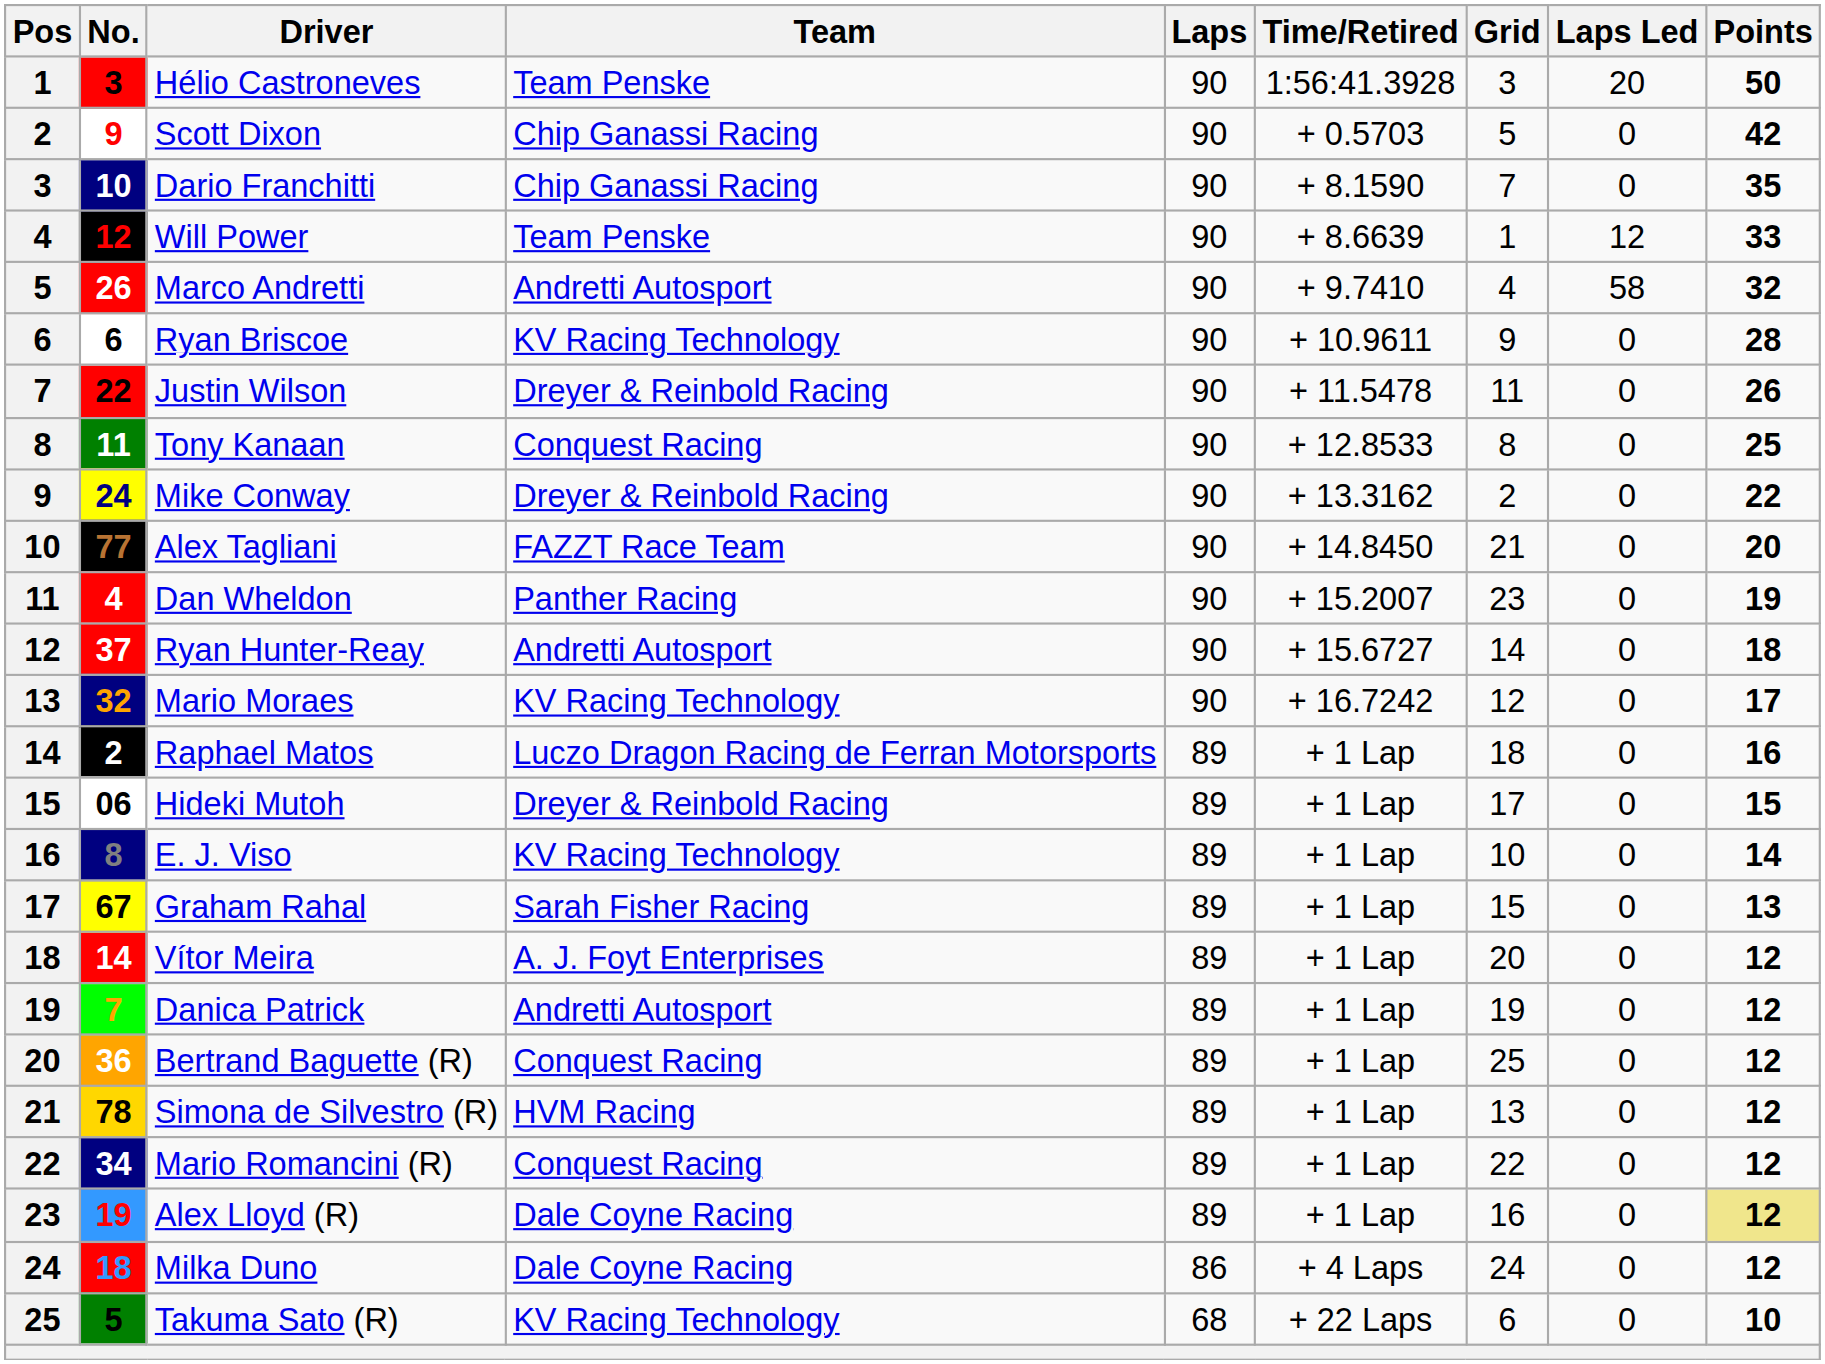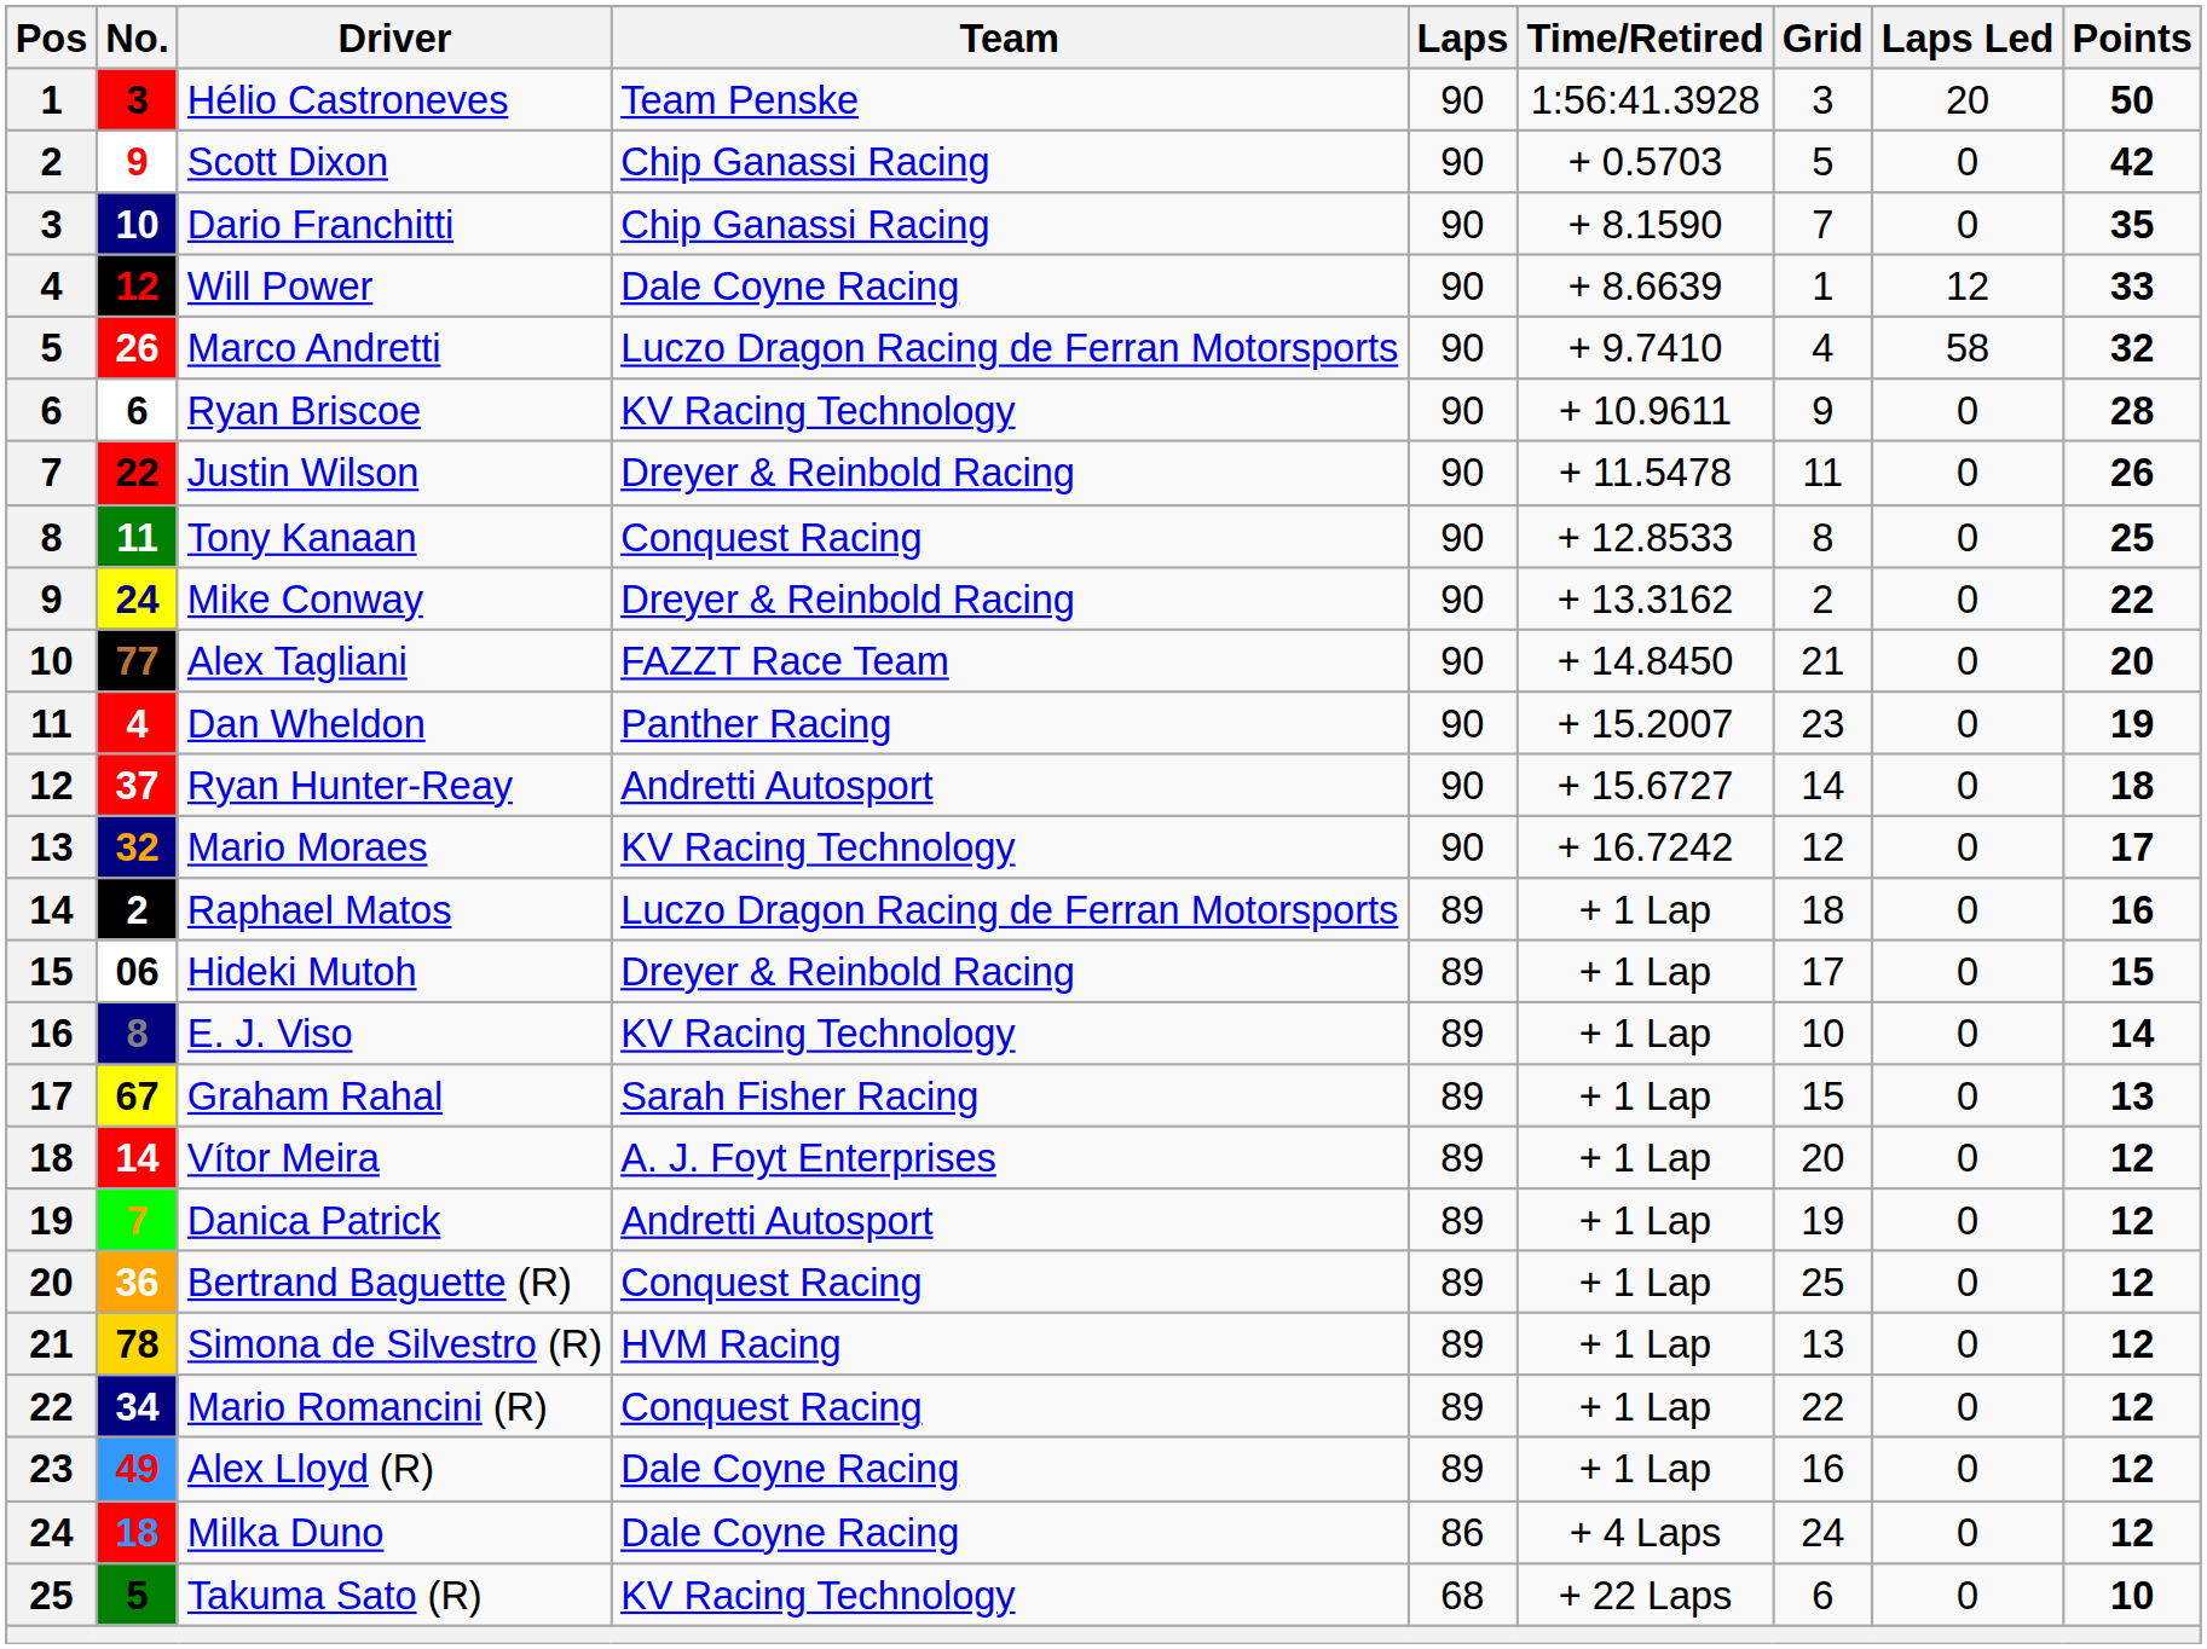Will Power | Team: Team Penske -> Dale Coyne Racing
Marco Andretti | Team: Andretti Autosport -> Luczo Dragon Racing de Ferran Motorsports
Alex Lloyd (R) | No.: 19 -> 49
Alex Lloyd (R) | Points: khaki background -> no background
